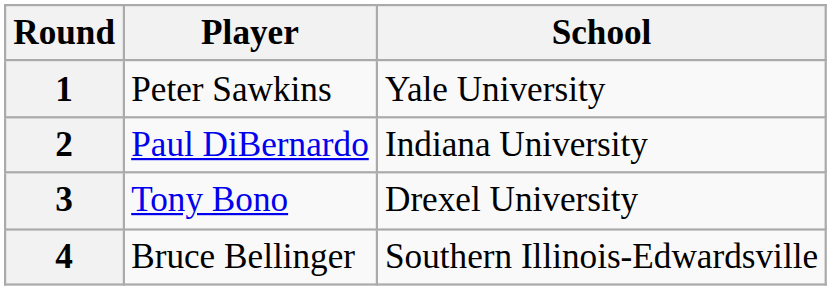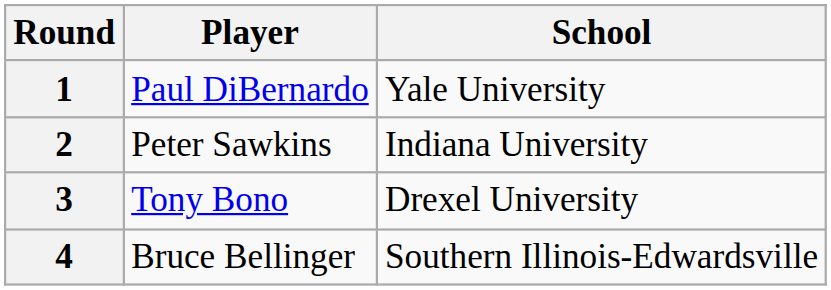1 | Player: Peter Sawkins -> Paul DiBernardo
2 | Player: Paul DiBernardo -> Peter Sawkins
